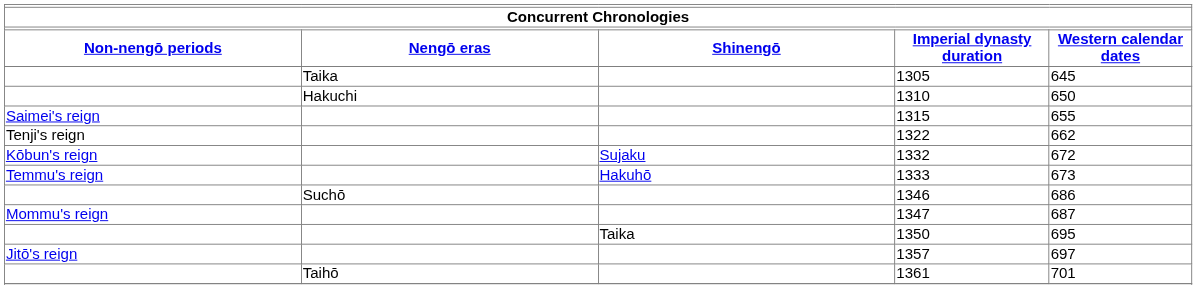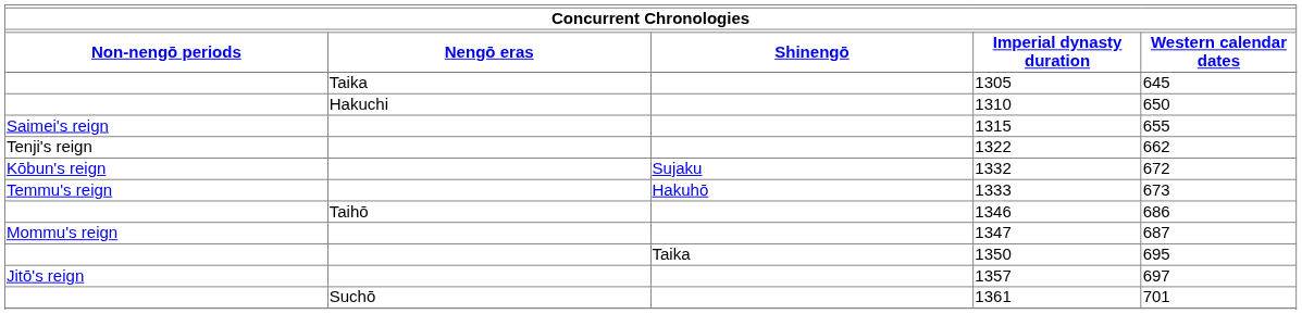1346 | Nengō eras: Suchō -> Taihō
1361 | Nengō eras: Taihō -> Suchō
